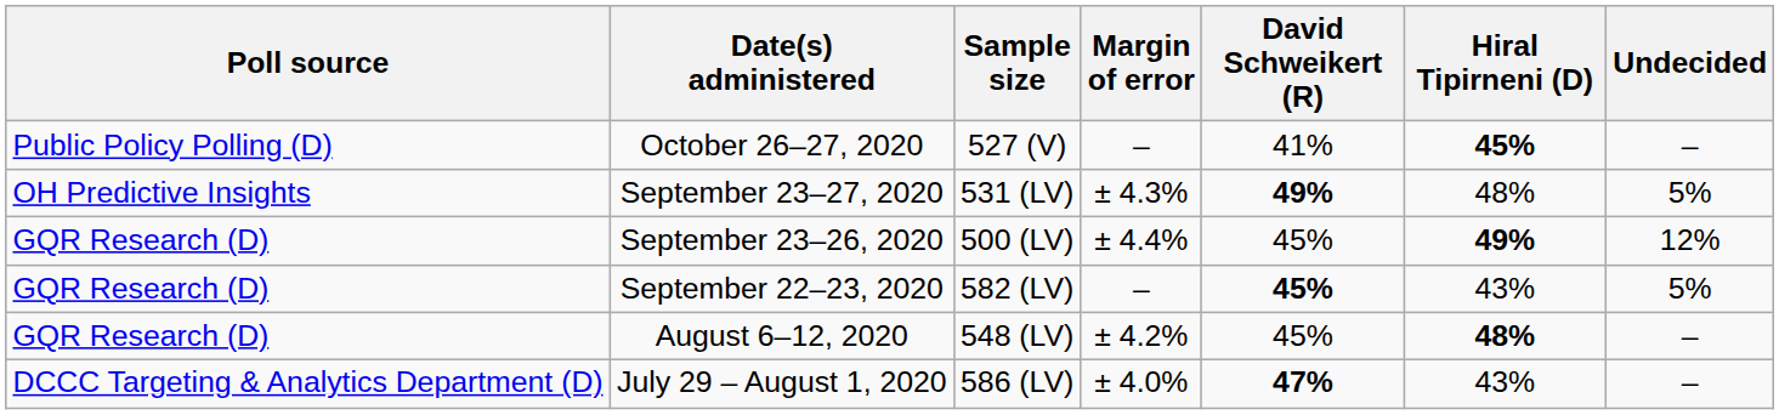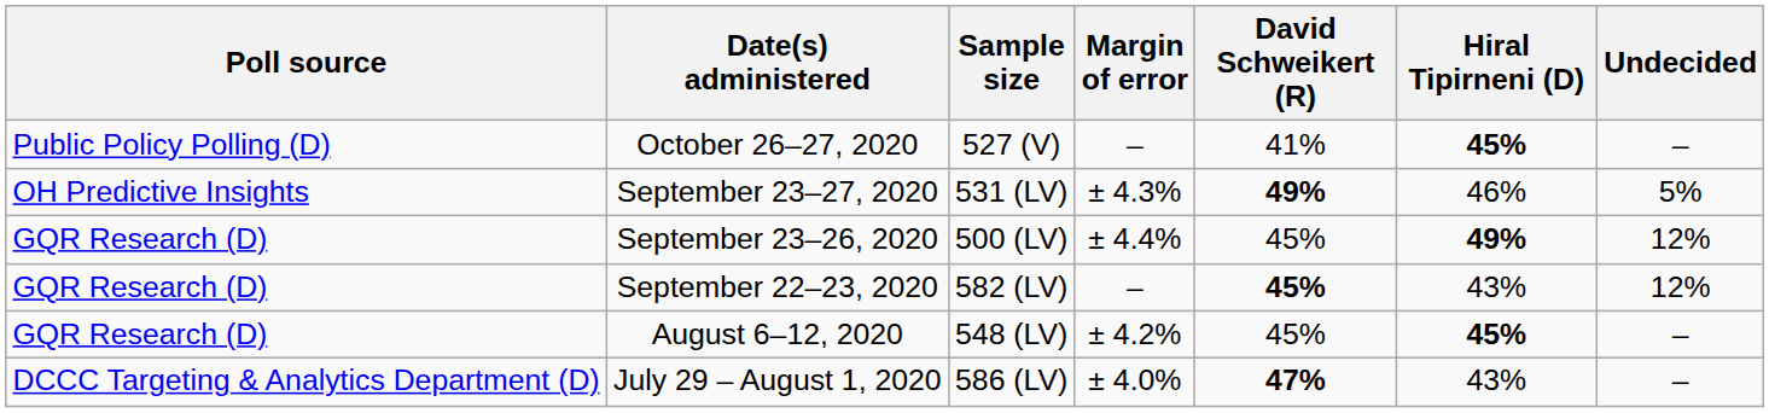September 23–27, 2020 | Hiral Tipirneni (D): 48% -> 46%
September 22–23, 2020 | Undecided: 5% -> 12%
August 6–12, 2020 | Hiral Tipirneni (D): 48% -> 45%
